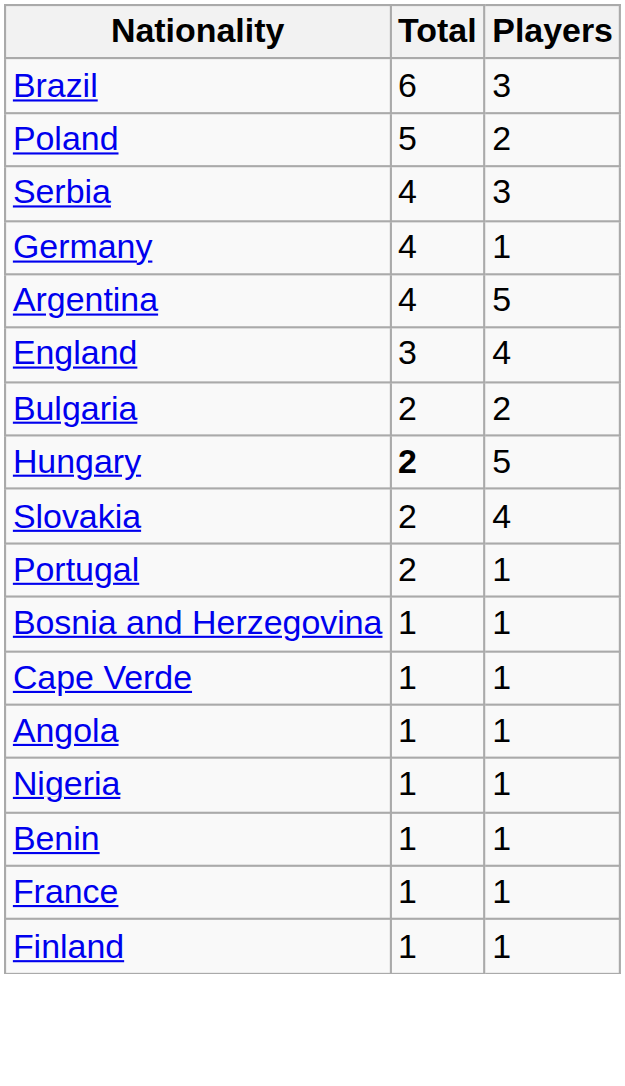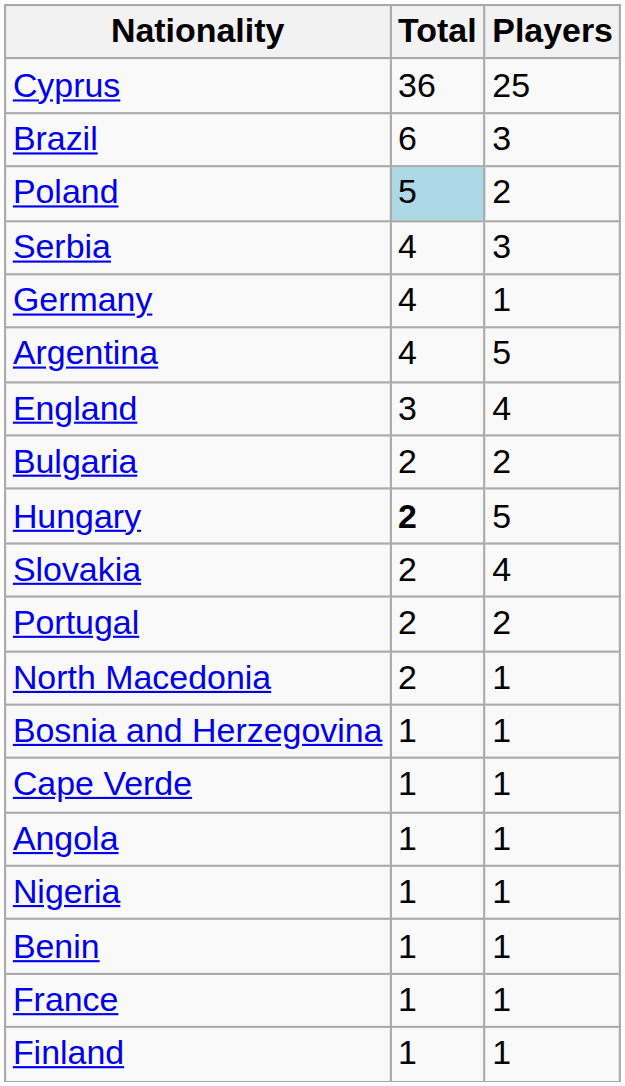+ row: Cyprus | 36 | 25
Poland | Total: no background -> lightblue background
Portugal | Players: 1 -> 2
+ row: North Macedonia | 2 | 1
